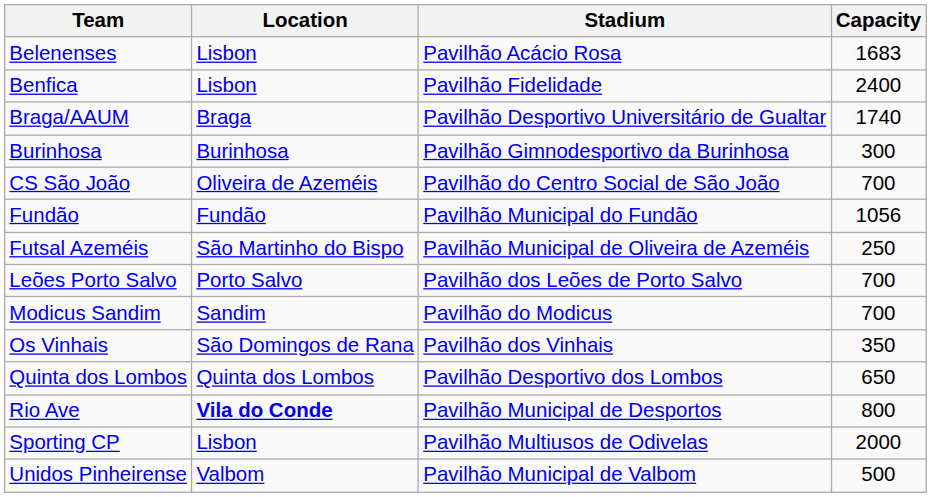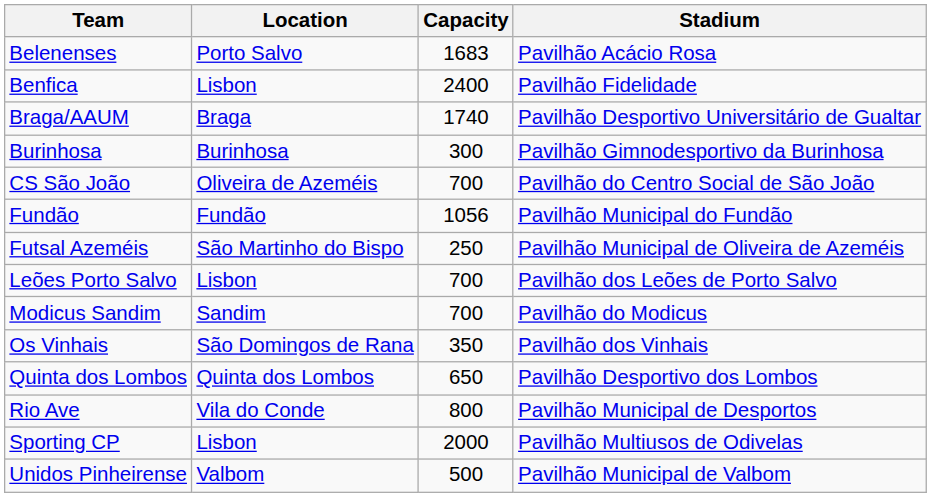columns swapped: Stadium <-> Capacity
Belenenses | Location: Lisbon -> Porto Salvo
Leões Porto Salvo | Location: Porto Salvo -> Lisbon
Rio Ave | Location: bold -> normal
